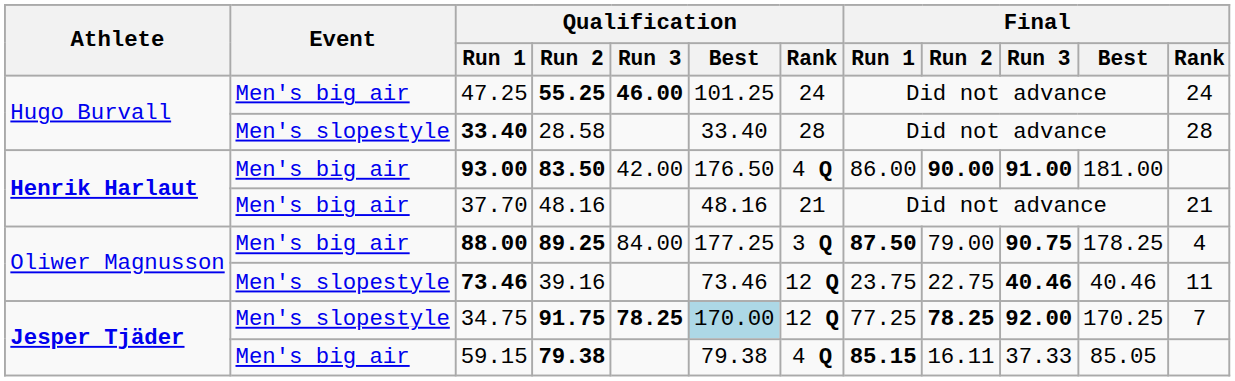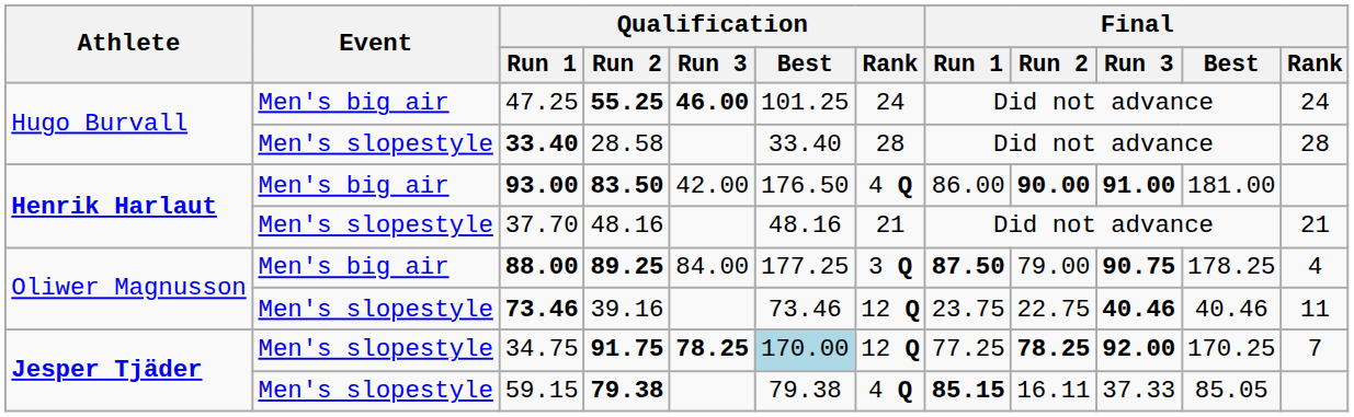37.70 | Event: Men's big air -> Men's slopestyle
59.15 | Event: Men's big air -> Men's slopestyle
